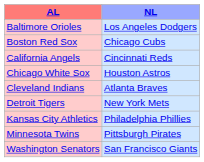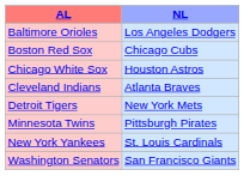- row: California Angels | Cincinnati Reds
- row: Kansas City Athletics | Philadelphia Phillies
+ row: New York Yankees | St. Louis Cardinals
